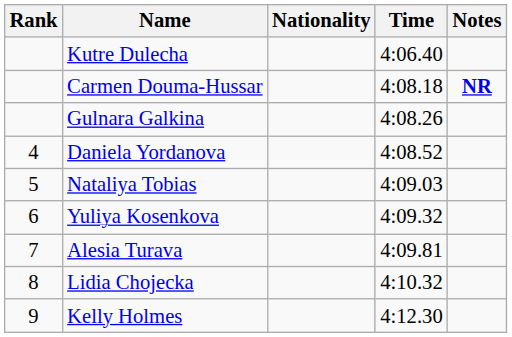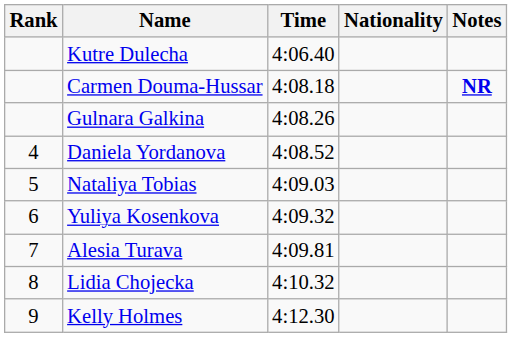columns swapped: Nationality <-> Time
